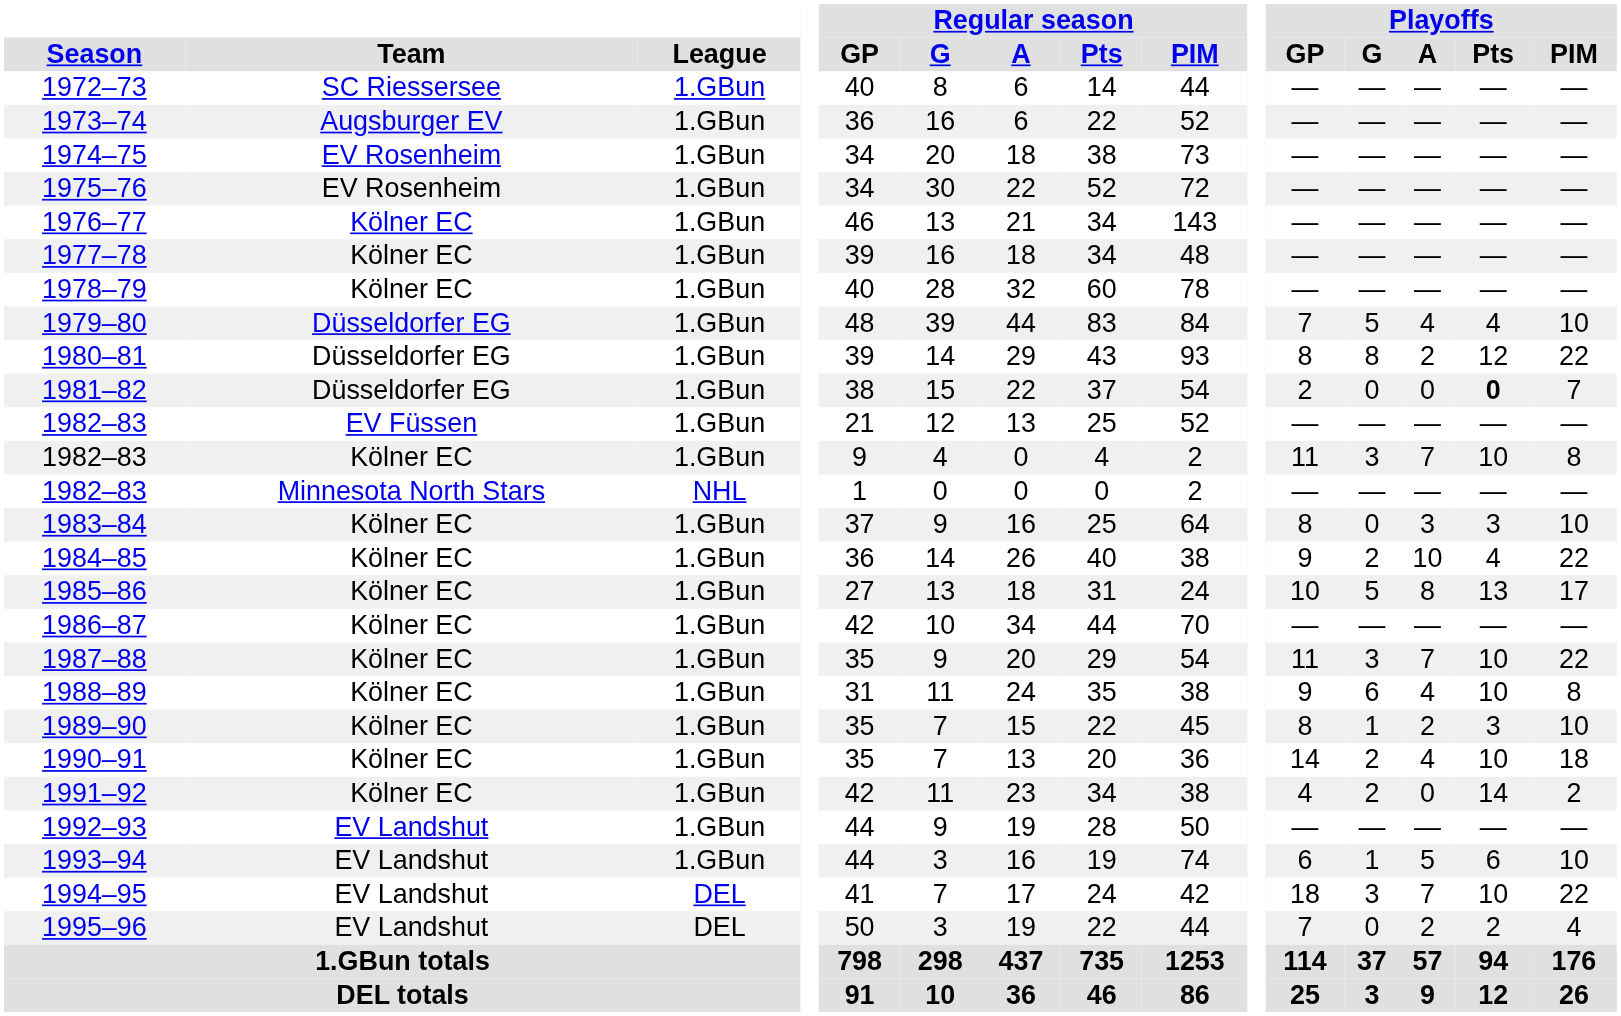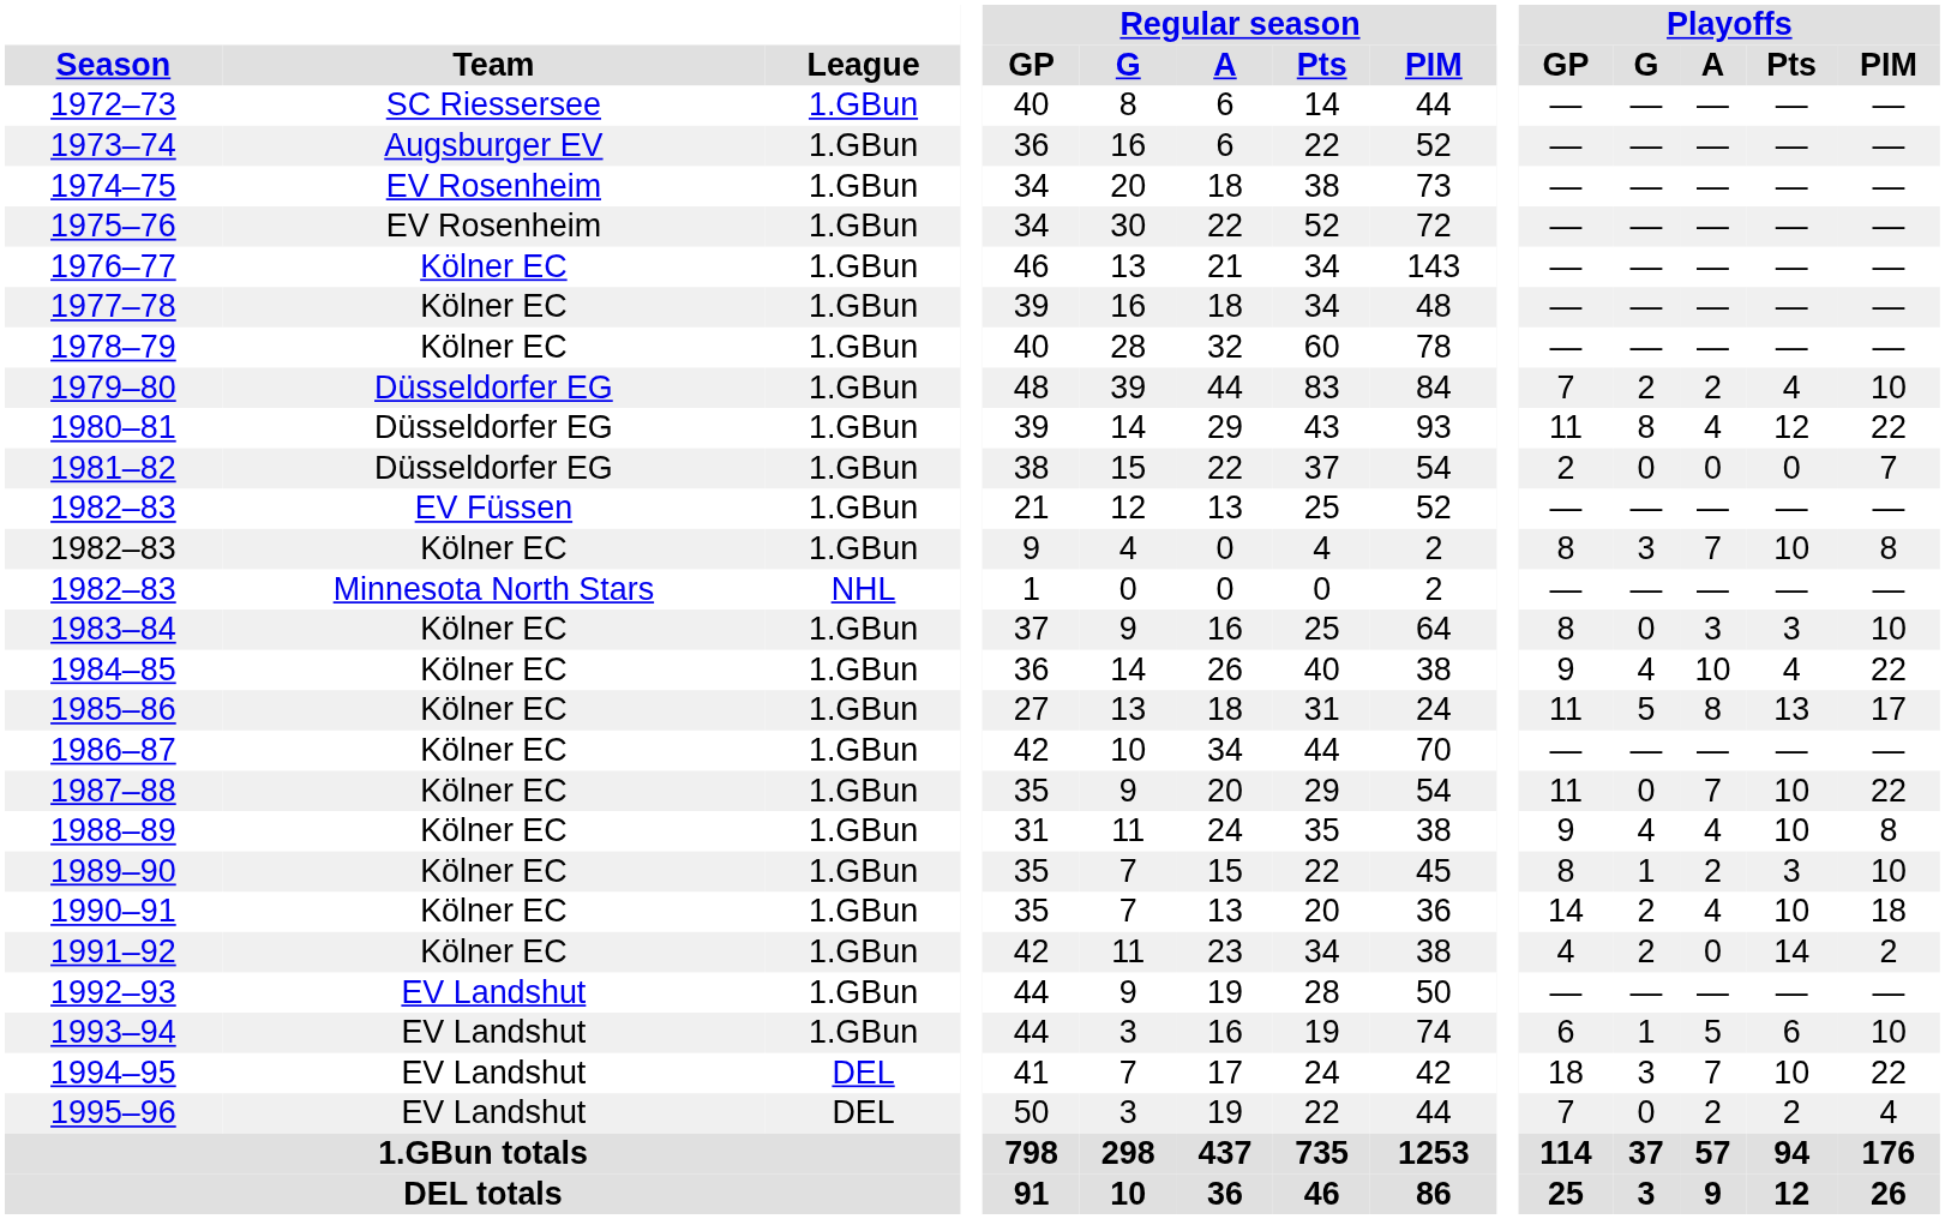1979–80 | Playoffs / G: 5 -> 2
1979–80 | Playoffs / A: 4 -> 2
1980–81 | Playoffs / GP: 8 -> 11
1980–81 | Playoffs / A: 2 -> 4
1981–82 | Playoffs / Pts: bold -> normal
1982–83 / Kölner EC | Playoffs / GP: 11 -> 8
1984–85 | Playoffs / G: 2 -> 4
1985–86 | Playoffs / GP: 10 -> 11
1987–88 | Playoffs / G: 3 -> 0
1988–89 | Playoffs / G: 6 -> 4
